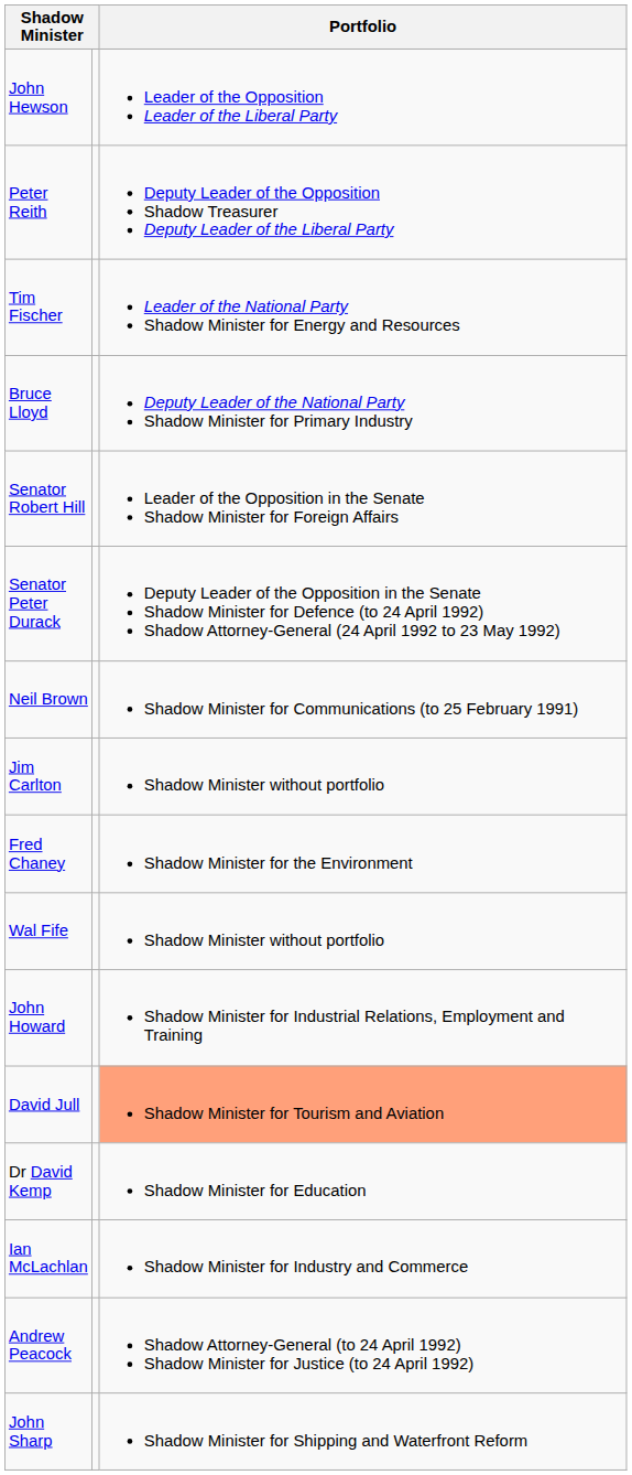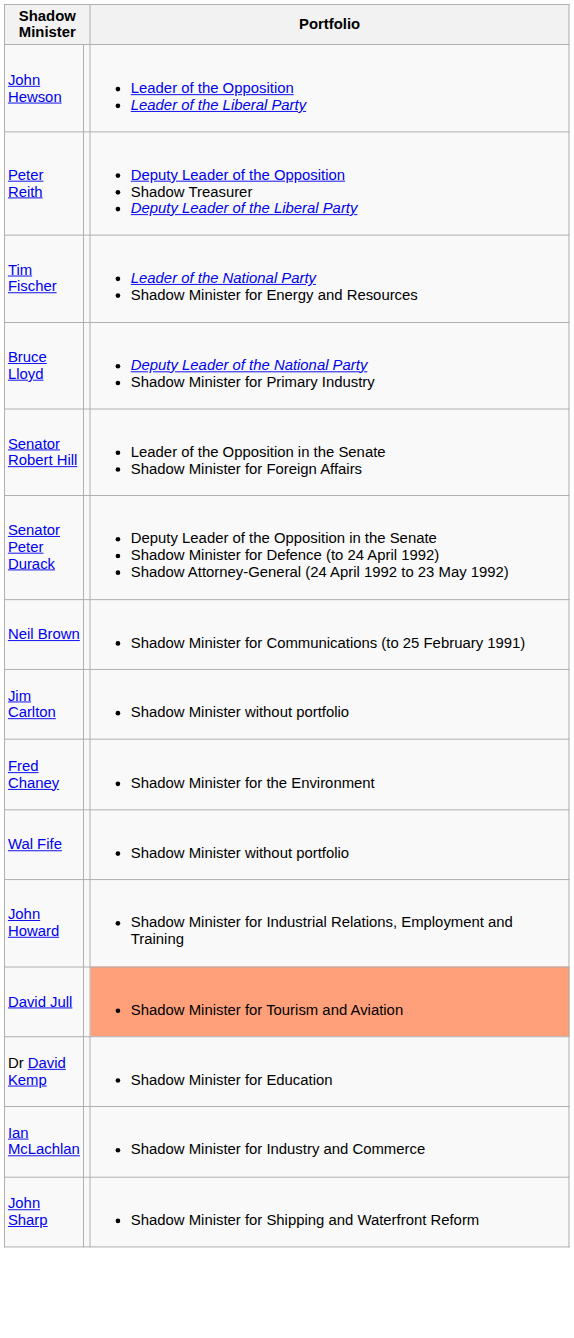- row: Andrew Peacock | Shadow Attorney-General (to 24 April 1992) Shadow Minister for Justice (to 24 April 1992)
